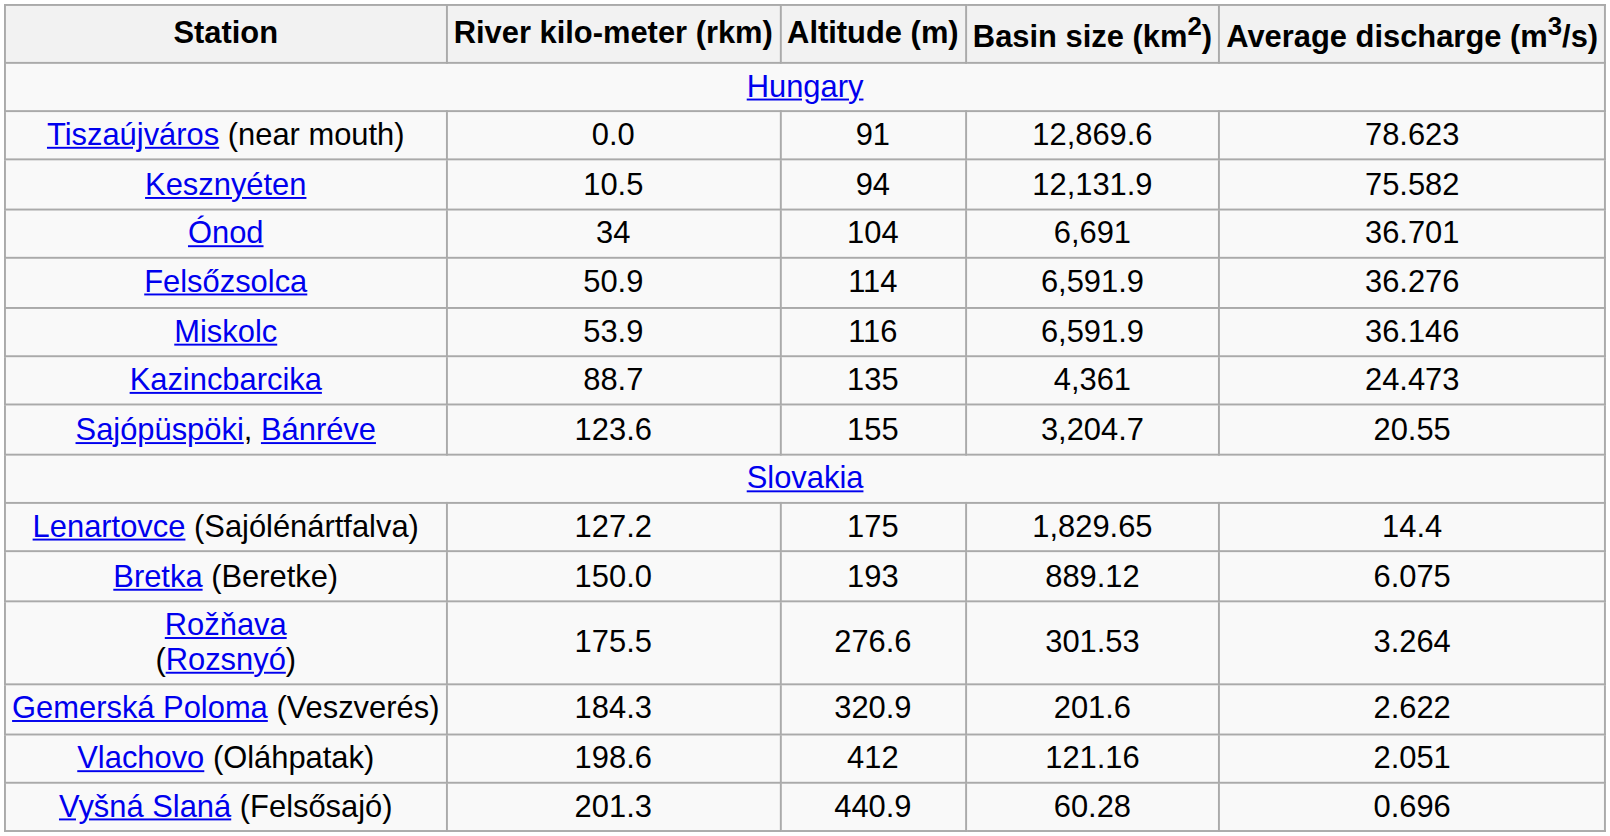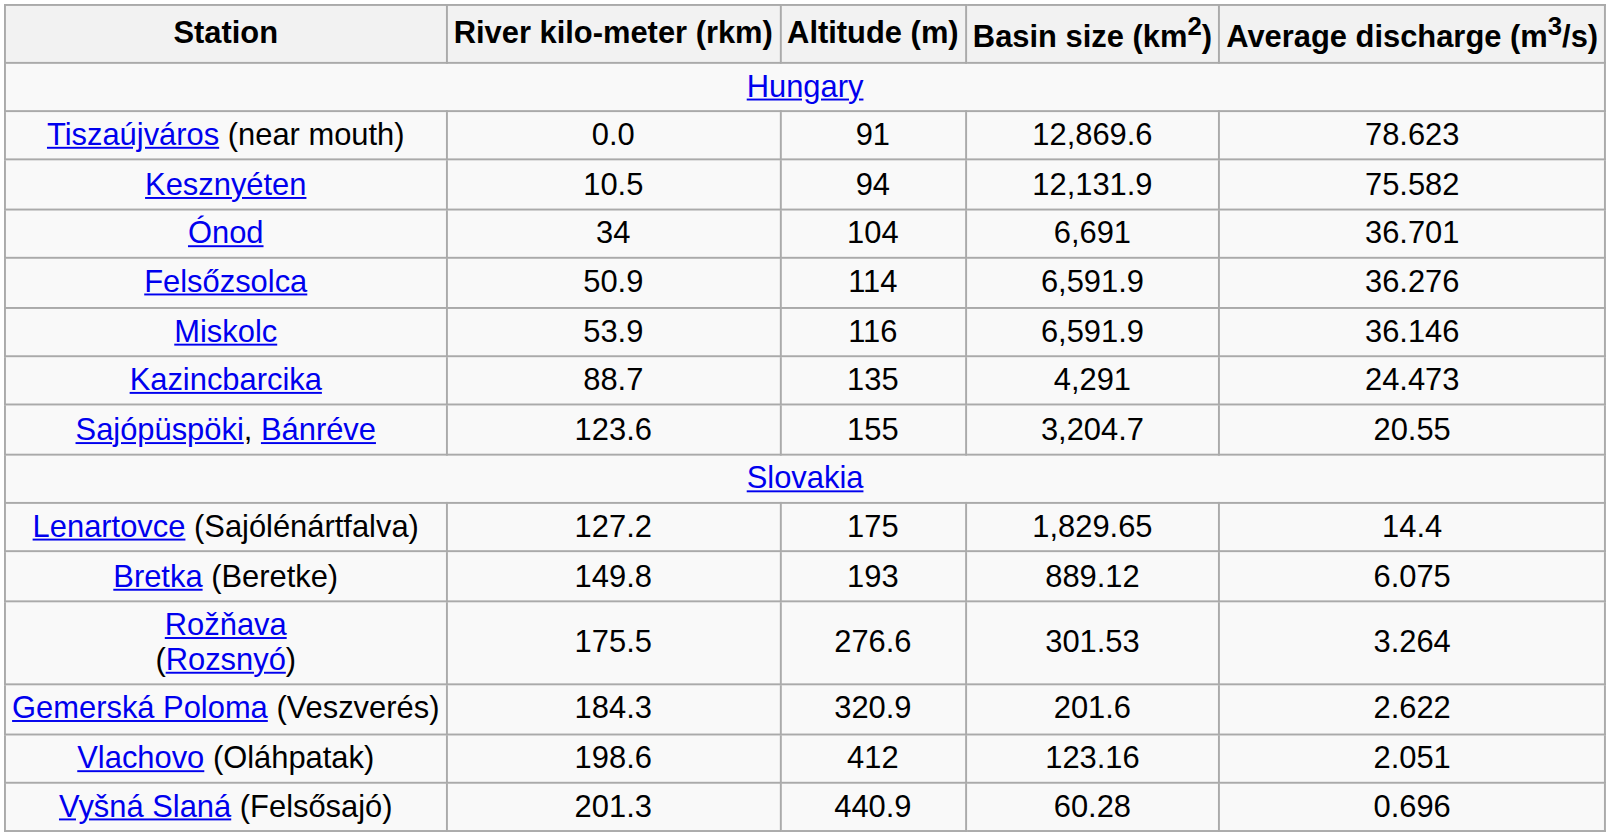Kazincbarcika | Basin size (km2): 4,361 -> 4,291
Bretka (Beretke) | River kilo-meter (rkm): 150.0 -> 149.8
Vlachovo (Oláhpatak) | Basin size (km2): 121.16 -> 123.16
